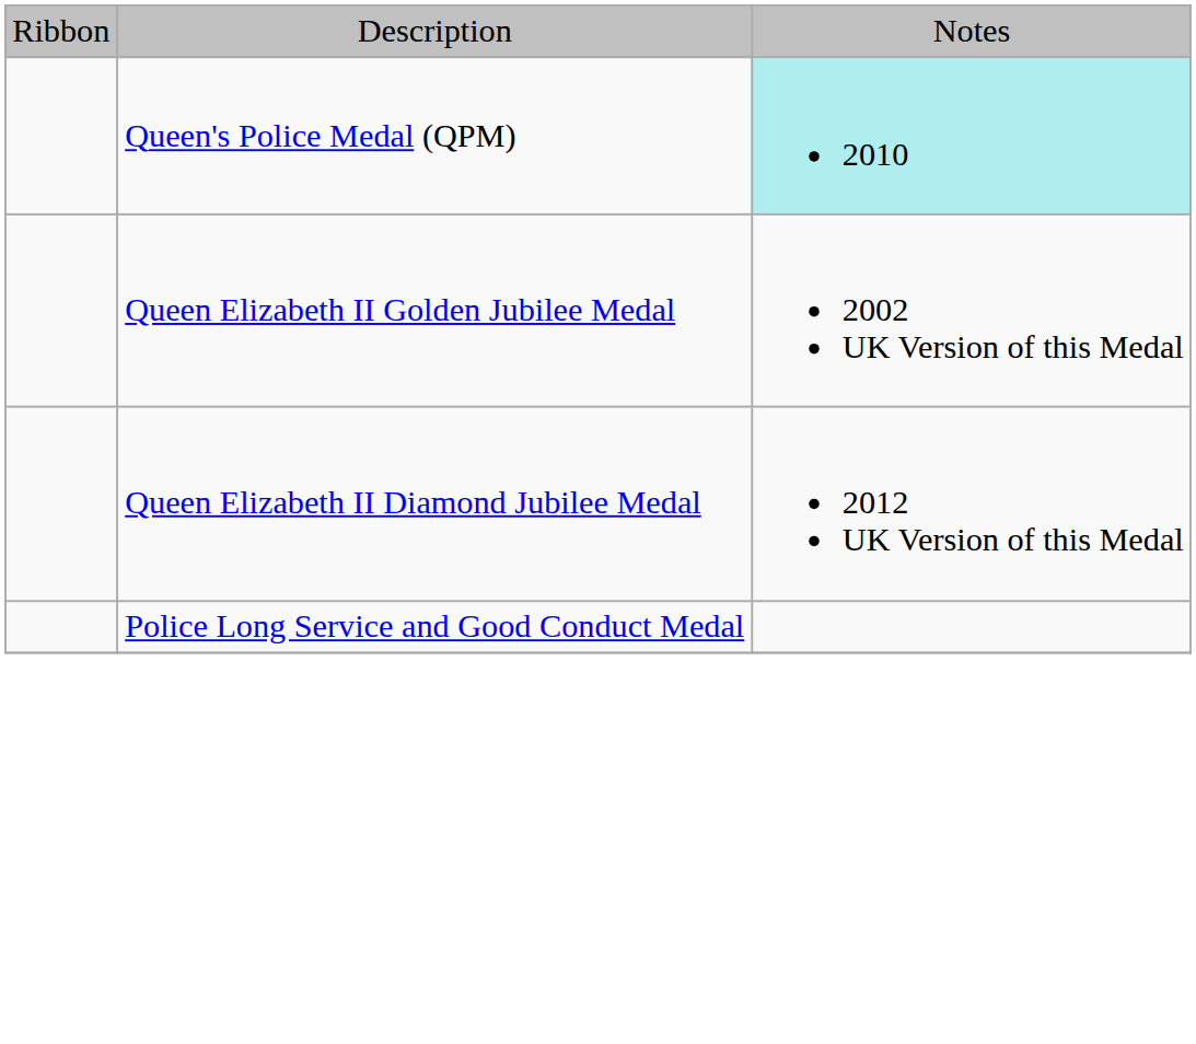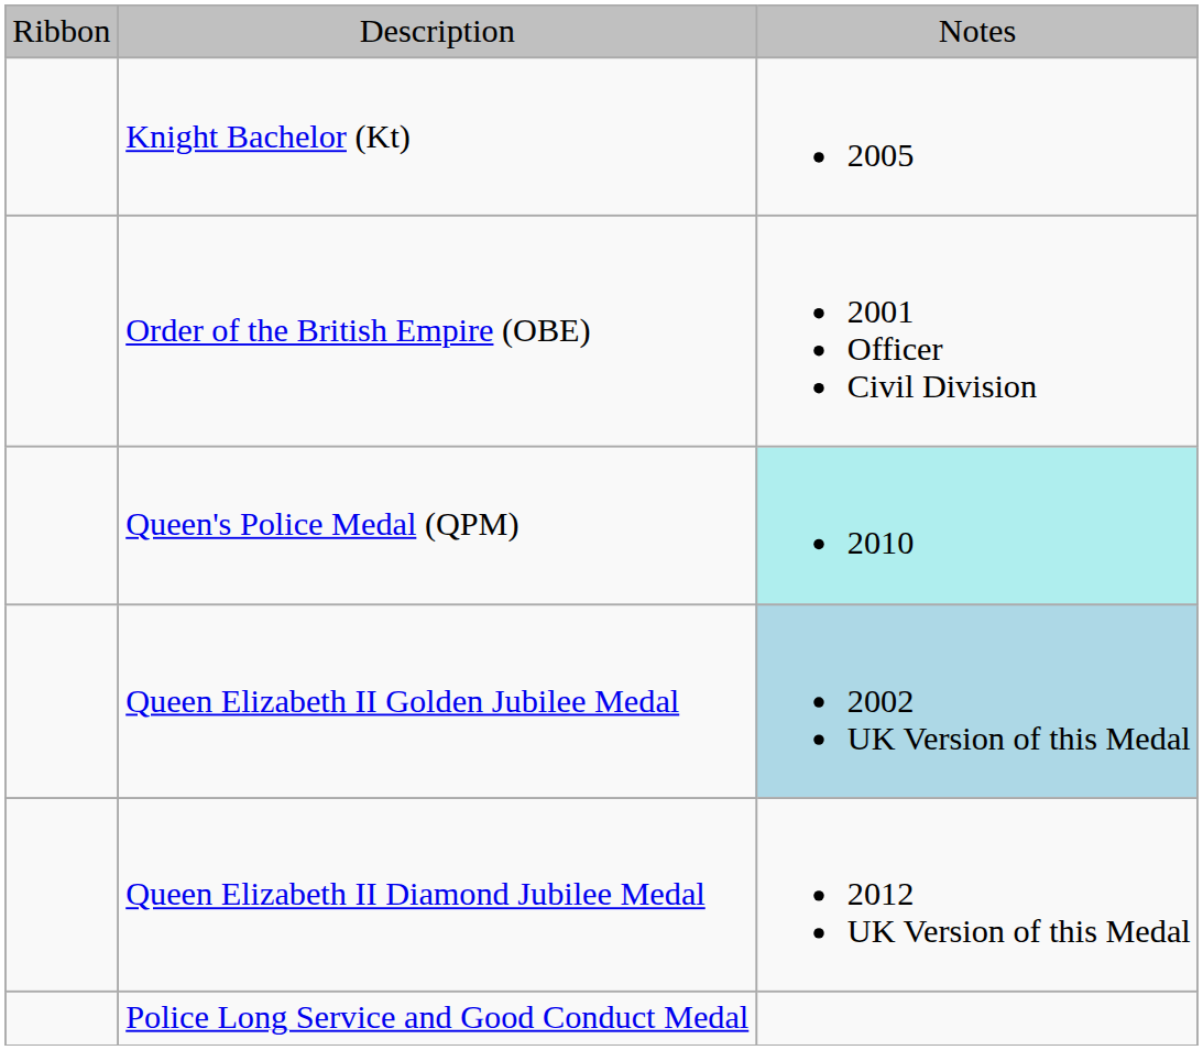+ row: Knight Bachelor (Kt) | 2005
+ row: Order of the British Empire (OBE) | 2001 Officer Civil Division
Queen Elizabeth II Golden Jubilee Medal | column 3: no background -> lightblue background
